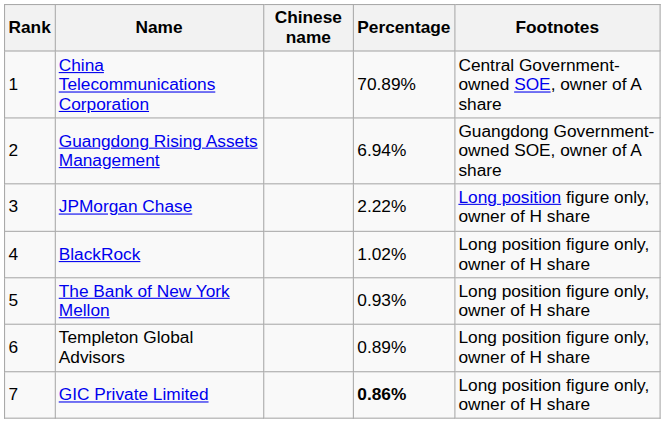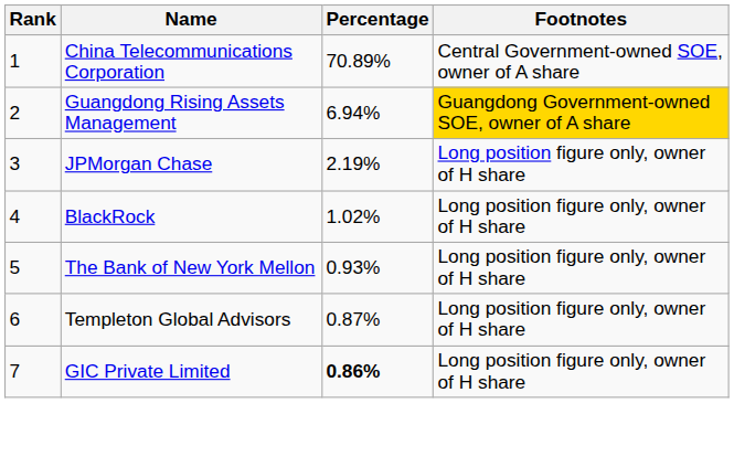- column: Chinese name
Guangdong Rising Assets Management | Footnotes: no background -> gold background
JPMorgan Chase | Percentage: 2.22% -> 2.19%
Templeton Global Advisors | Percentage: 0.89% -> 0.87%
